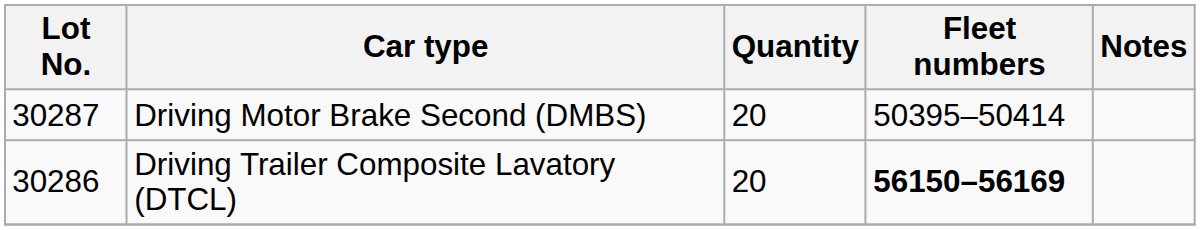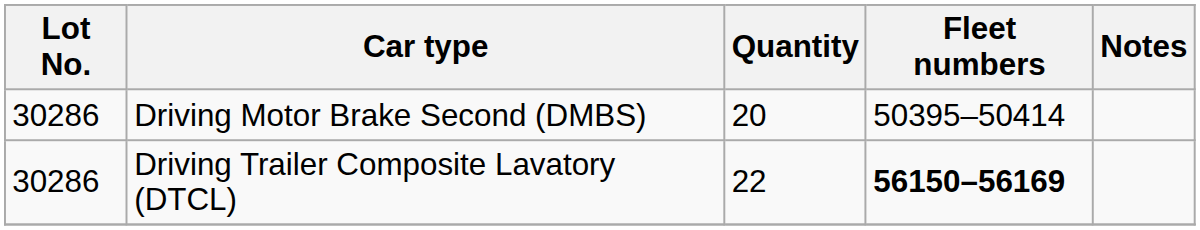Driving Motor Brake Second (DMBS) | Lot No.: 30287 -> 30286
Driving Trailer Composite Lavatory (DTCL) | Quantity: 20 -> 22
